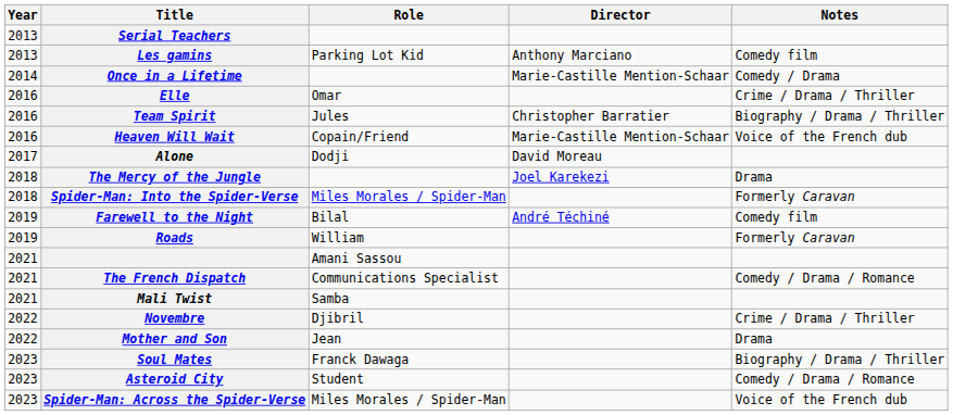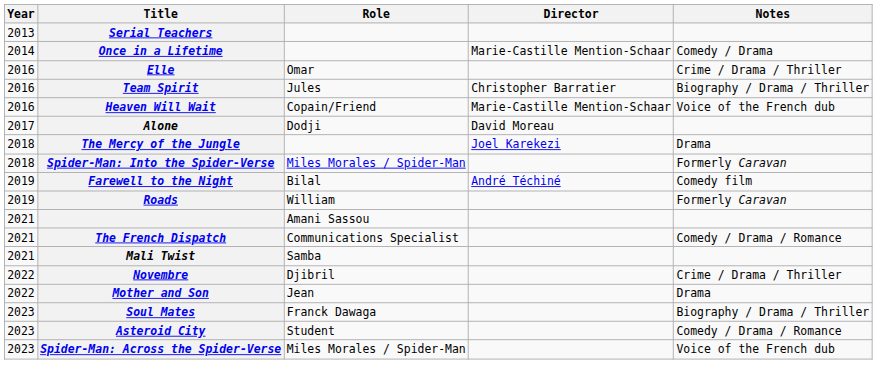- row: 2013 | Les gamins | Parking Lot Kid | Anthony Marciano | Comedy film
